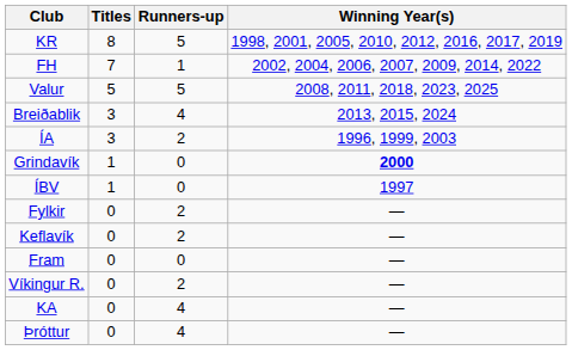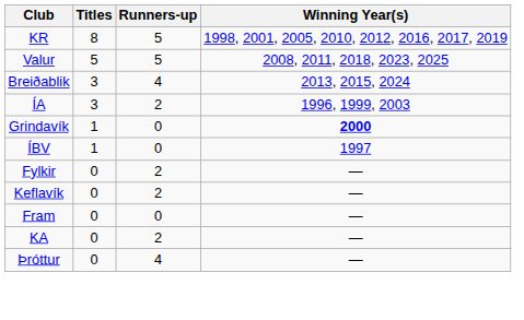- row: FH | 7 | 1 | 2002, 2004, 2006, 2007, 2009, 2014, 2022
- row: Víkingur R. | 0 | 2 | —
KA | Runners-up: 4 -> 2
